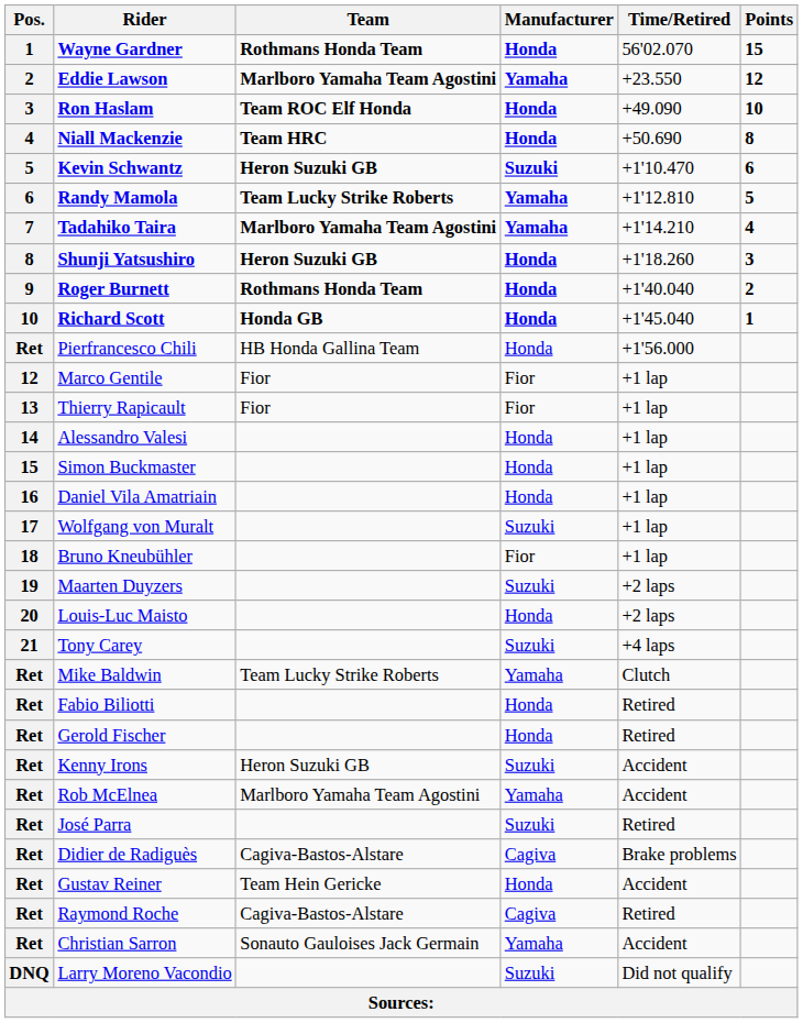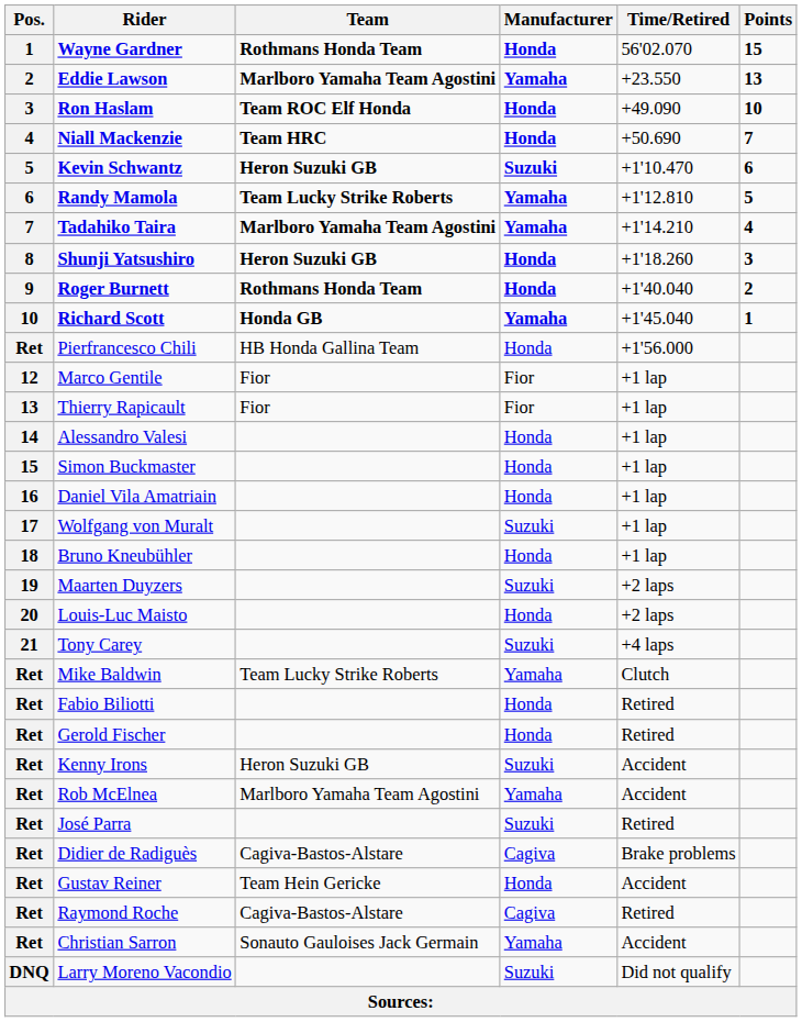Eddie Lawson | Points: 12 -> 13
Niall Mackenzie | Points: 8 -> 7
Richard Scott | Manufacturer: Honda -> Yamaha
Bruno Kneubühler | Manufacturer: Fior -> Honda
